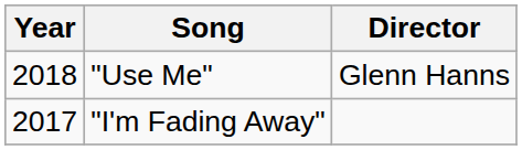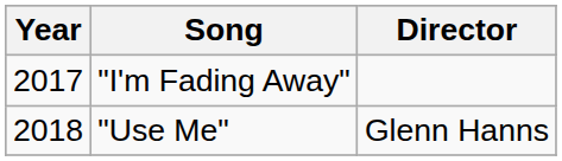rows swapped: "I'm Fading Away" <-> "Use Me"
